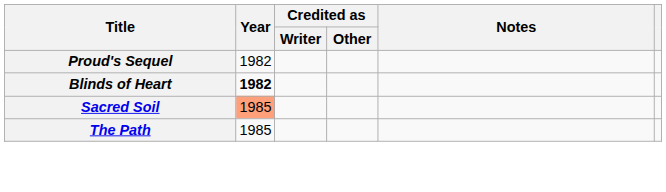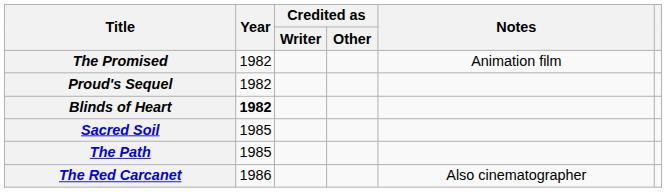+ row: The Promised | 1982 | Animation film
Sacred Soil | Year: lightsalmon background -> no background
+ row: The Red Carcanet | 1986 | Also cinematographer
